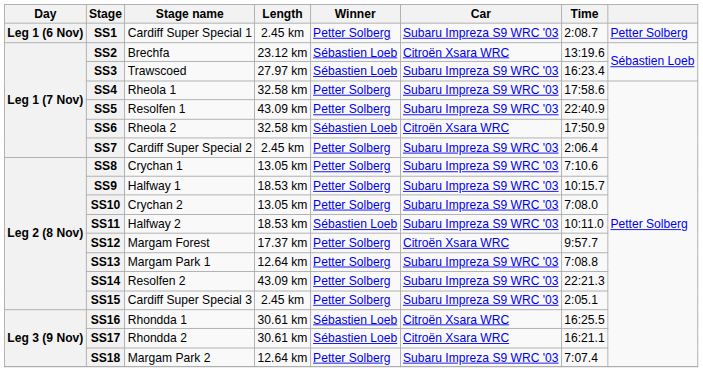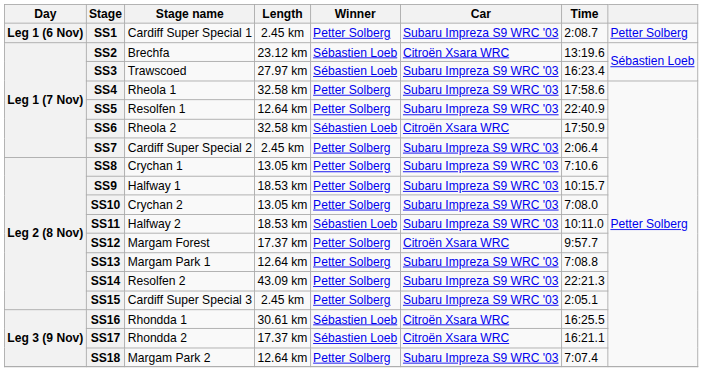SS5 | Length: 43.09 km -> 12.64 km
SS17 | Length: 30.61 km -> 17.37 km
